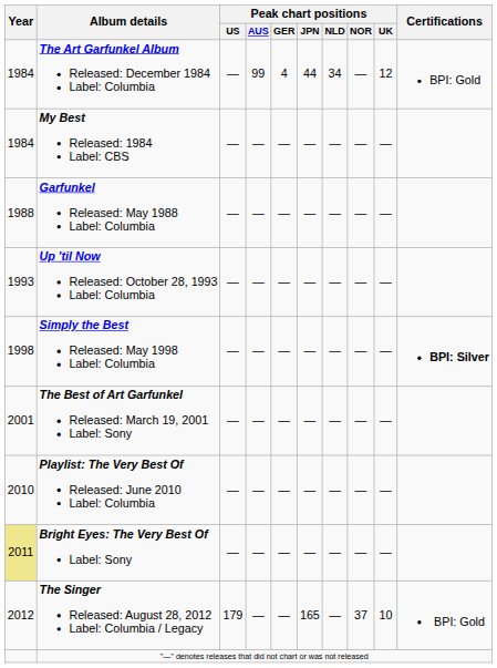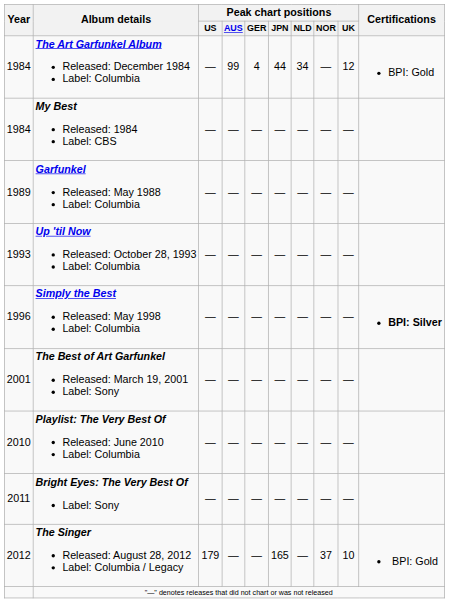Garfunkel Released: May 1988 Label: Columbia | Year: 1988 -> 1989
Simply the Best Released: May 1998 Label: Columbia | Year: 1998 -> 1996
Bright Eyes: The Very Best Of Label: Sony | Year: khaki background -> no background
